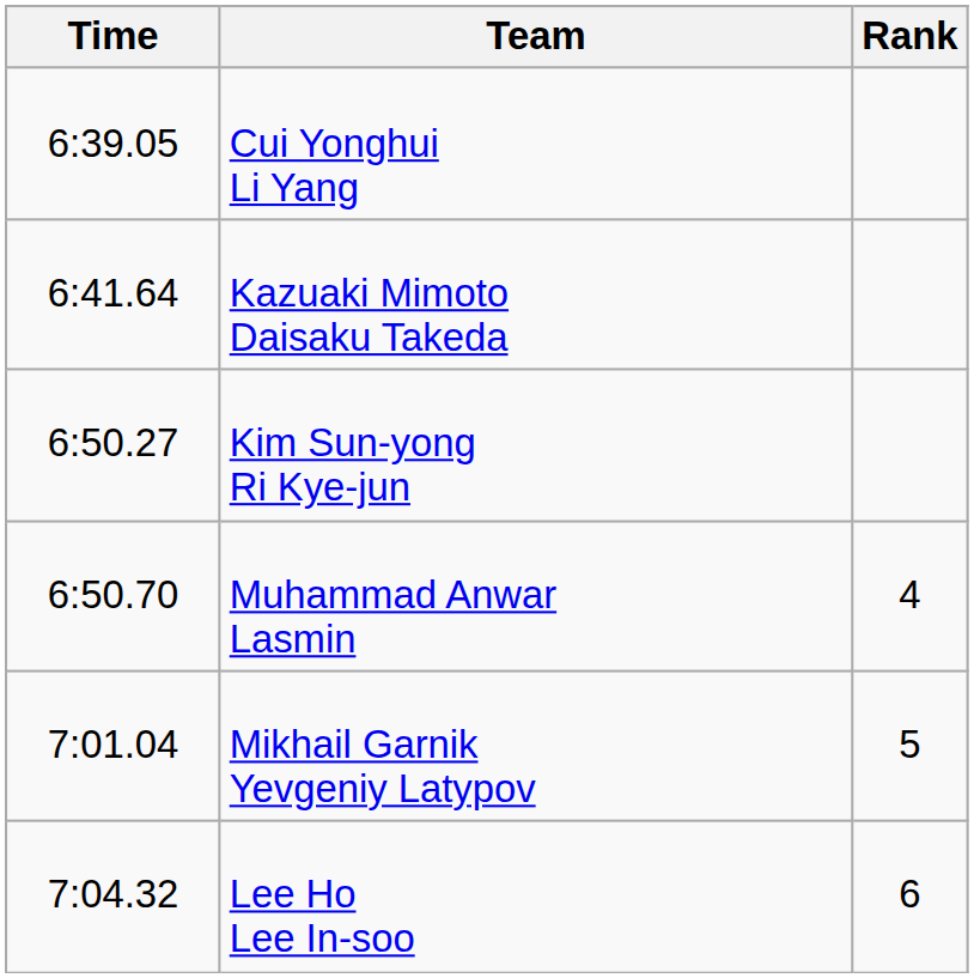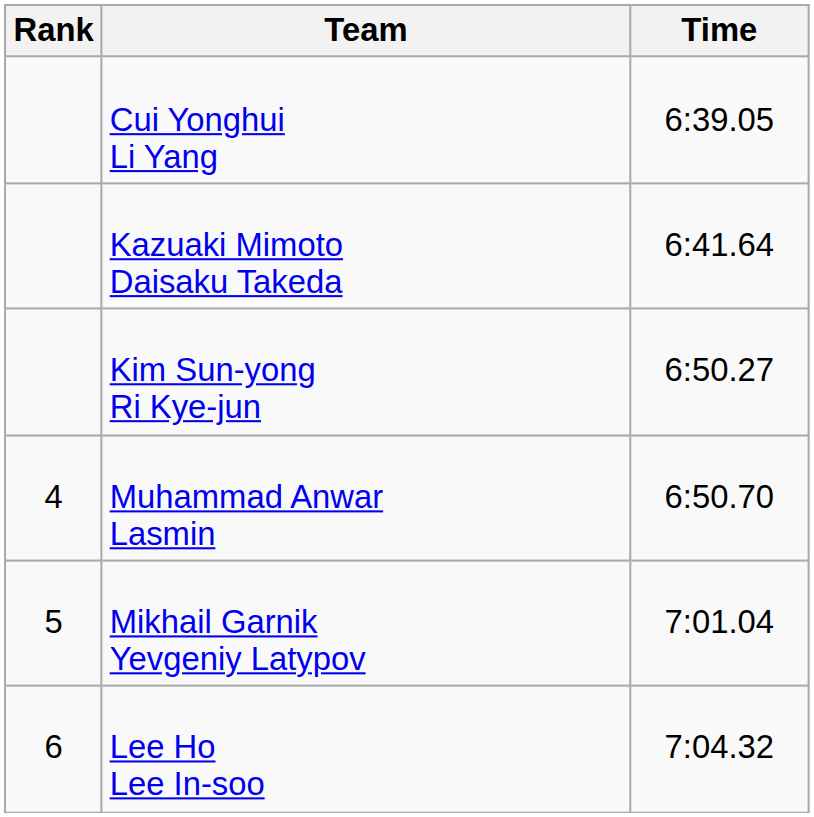columns swapped: Rank <-> Time
